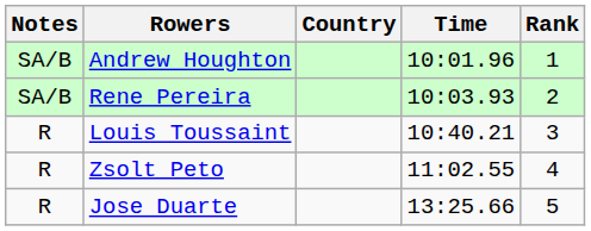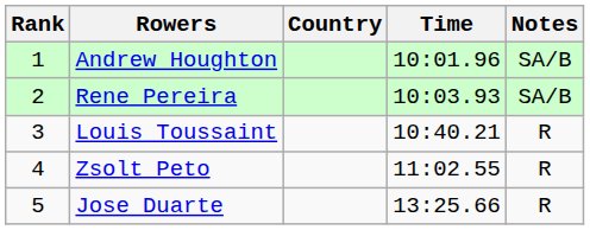columns swapped: Rank <-> Notes
